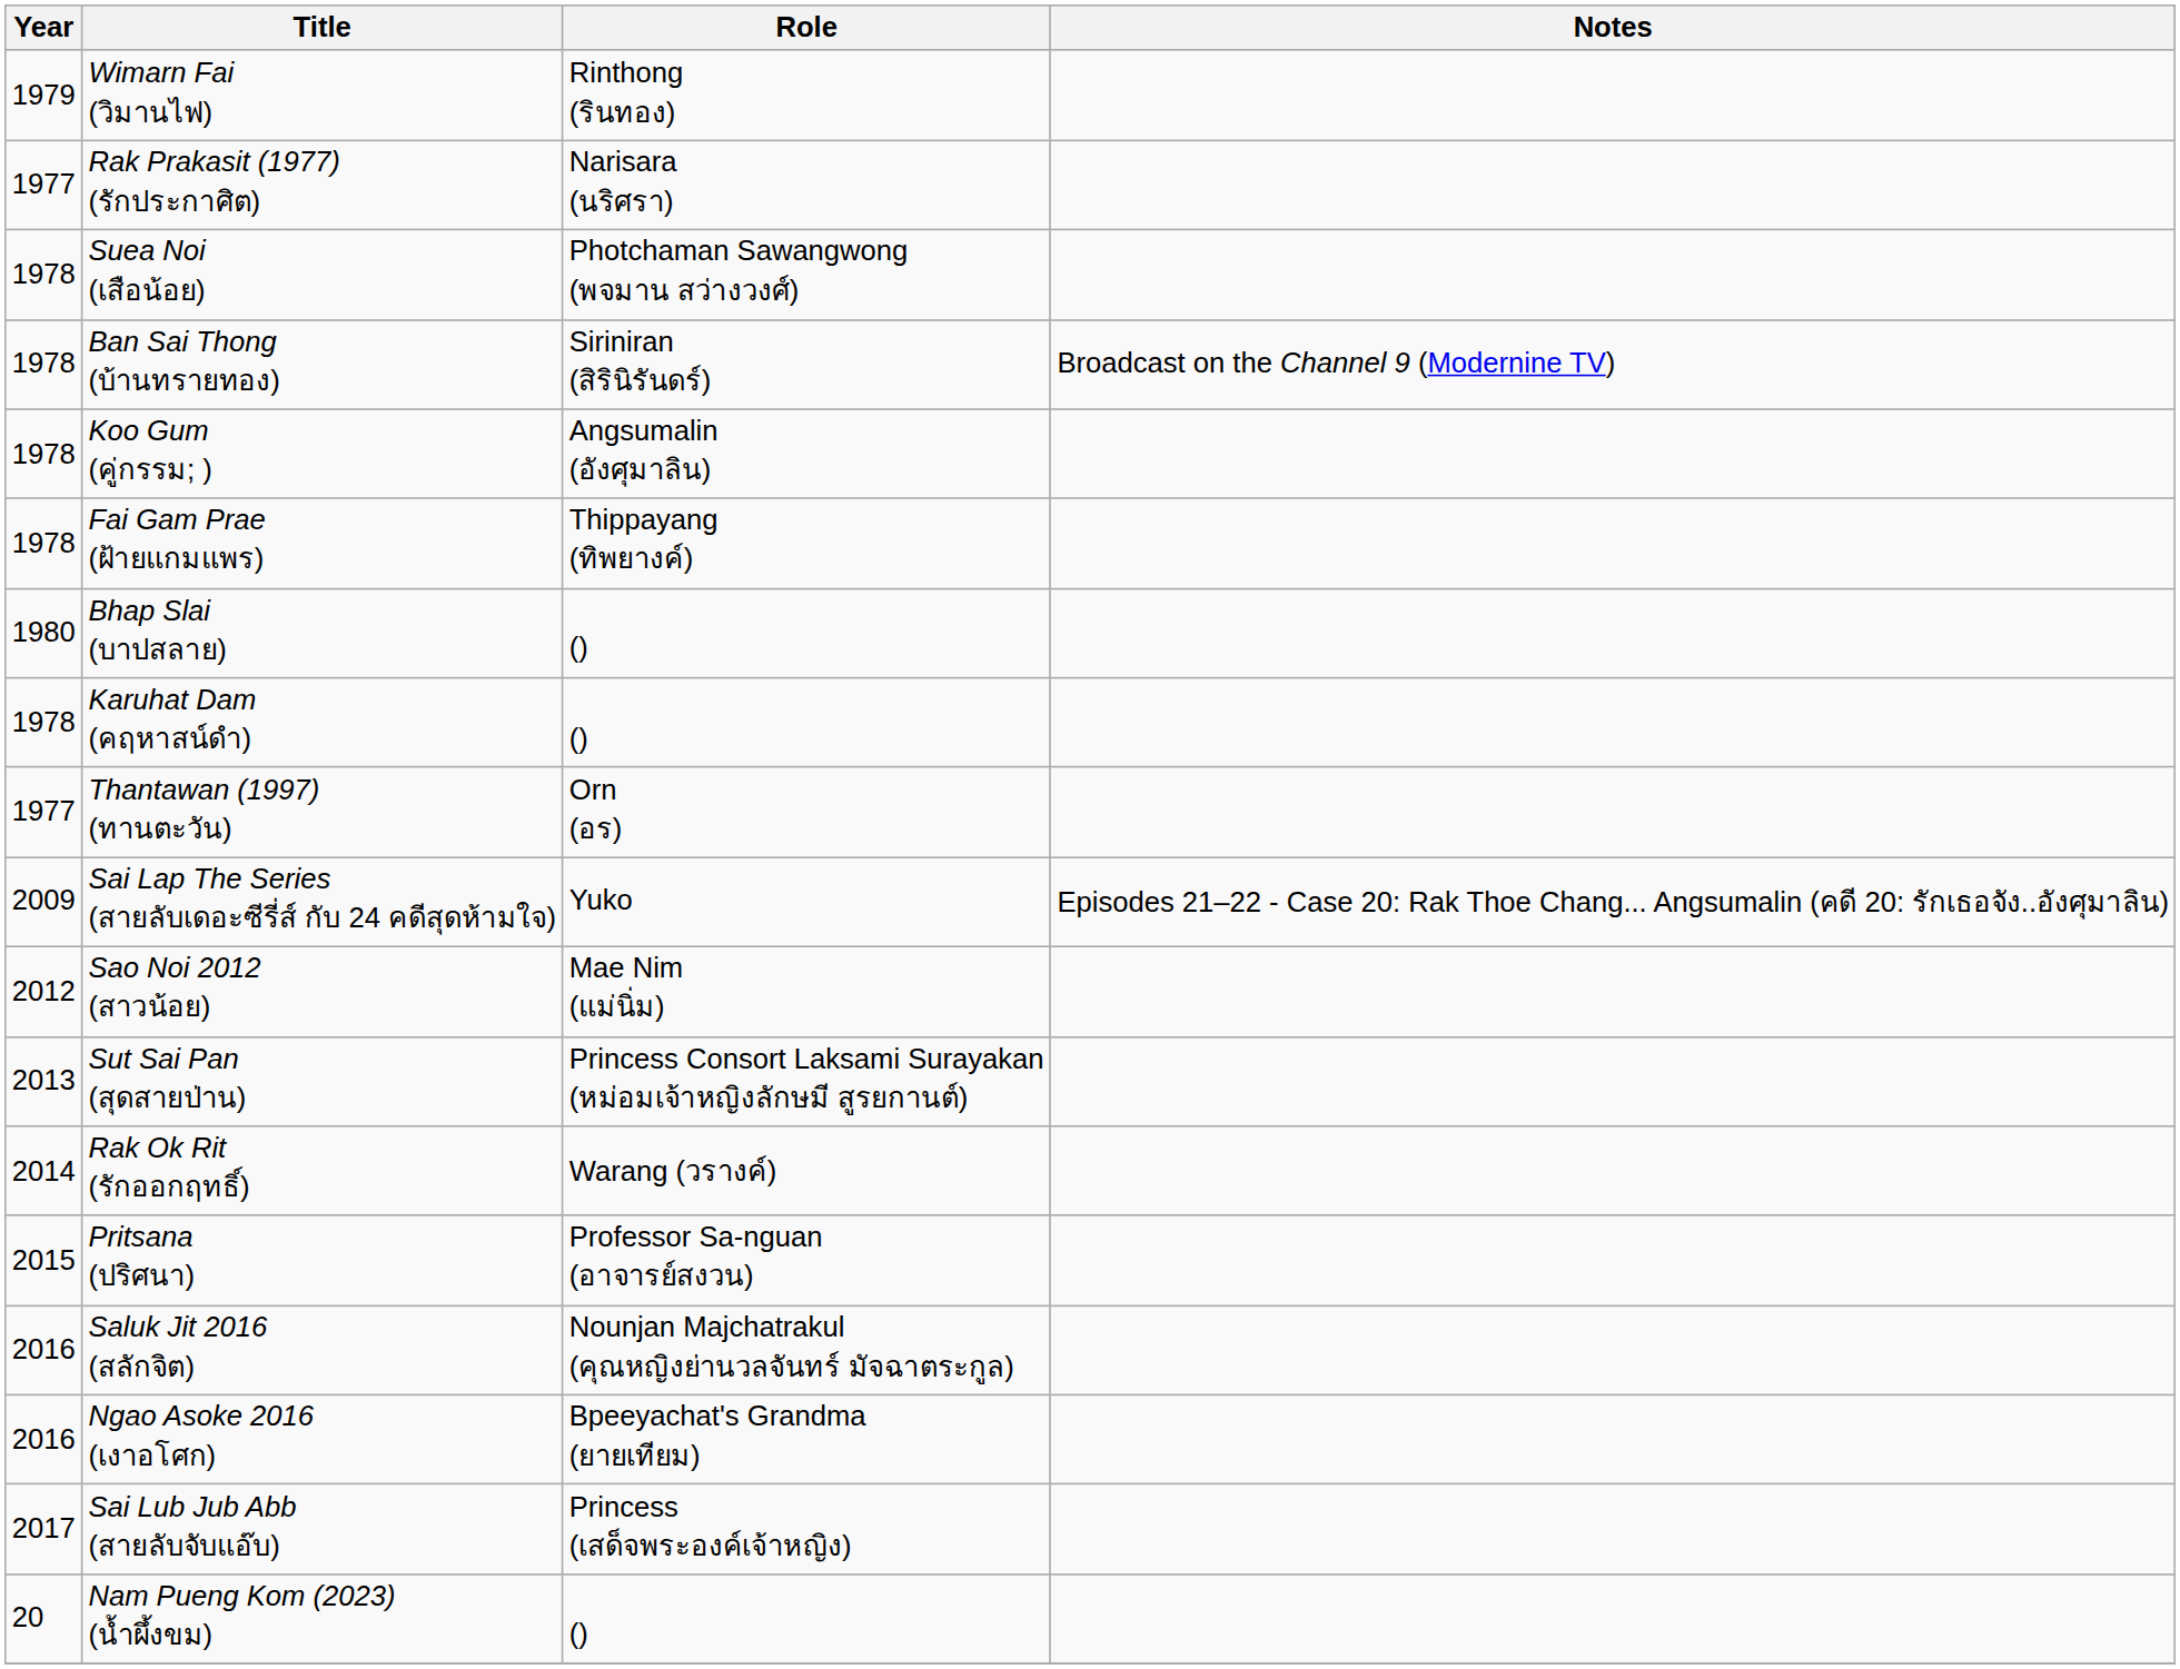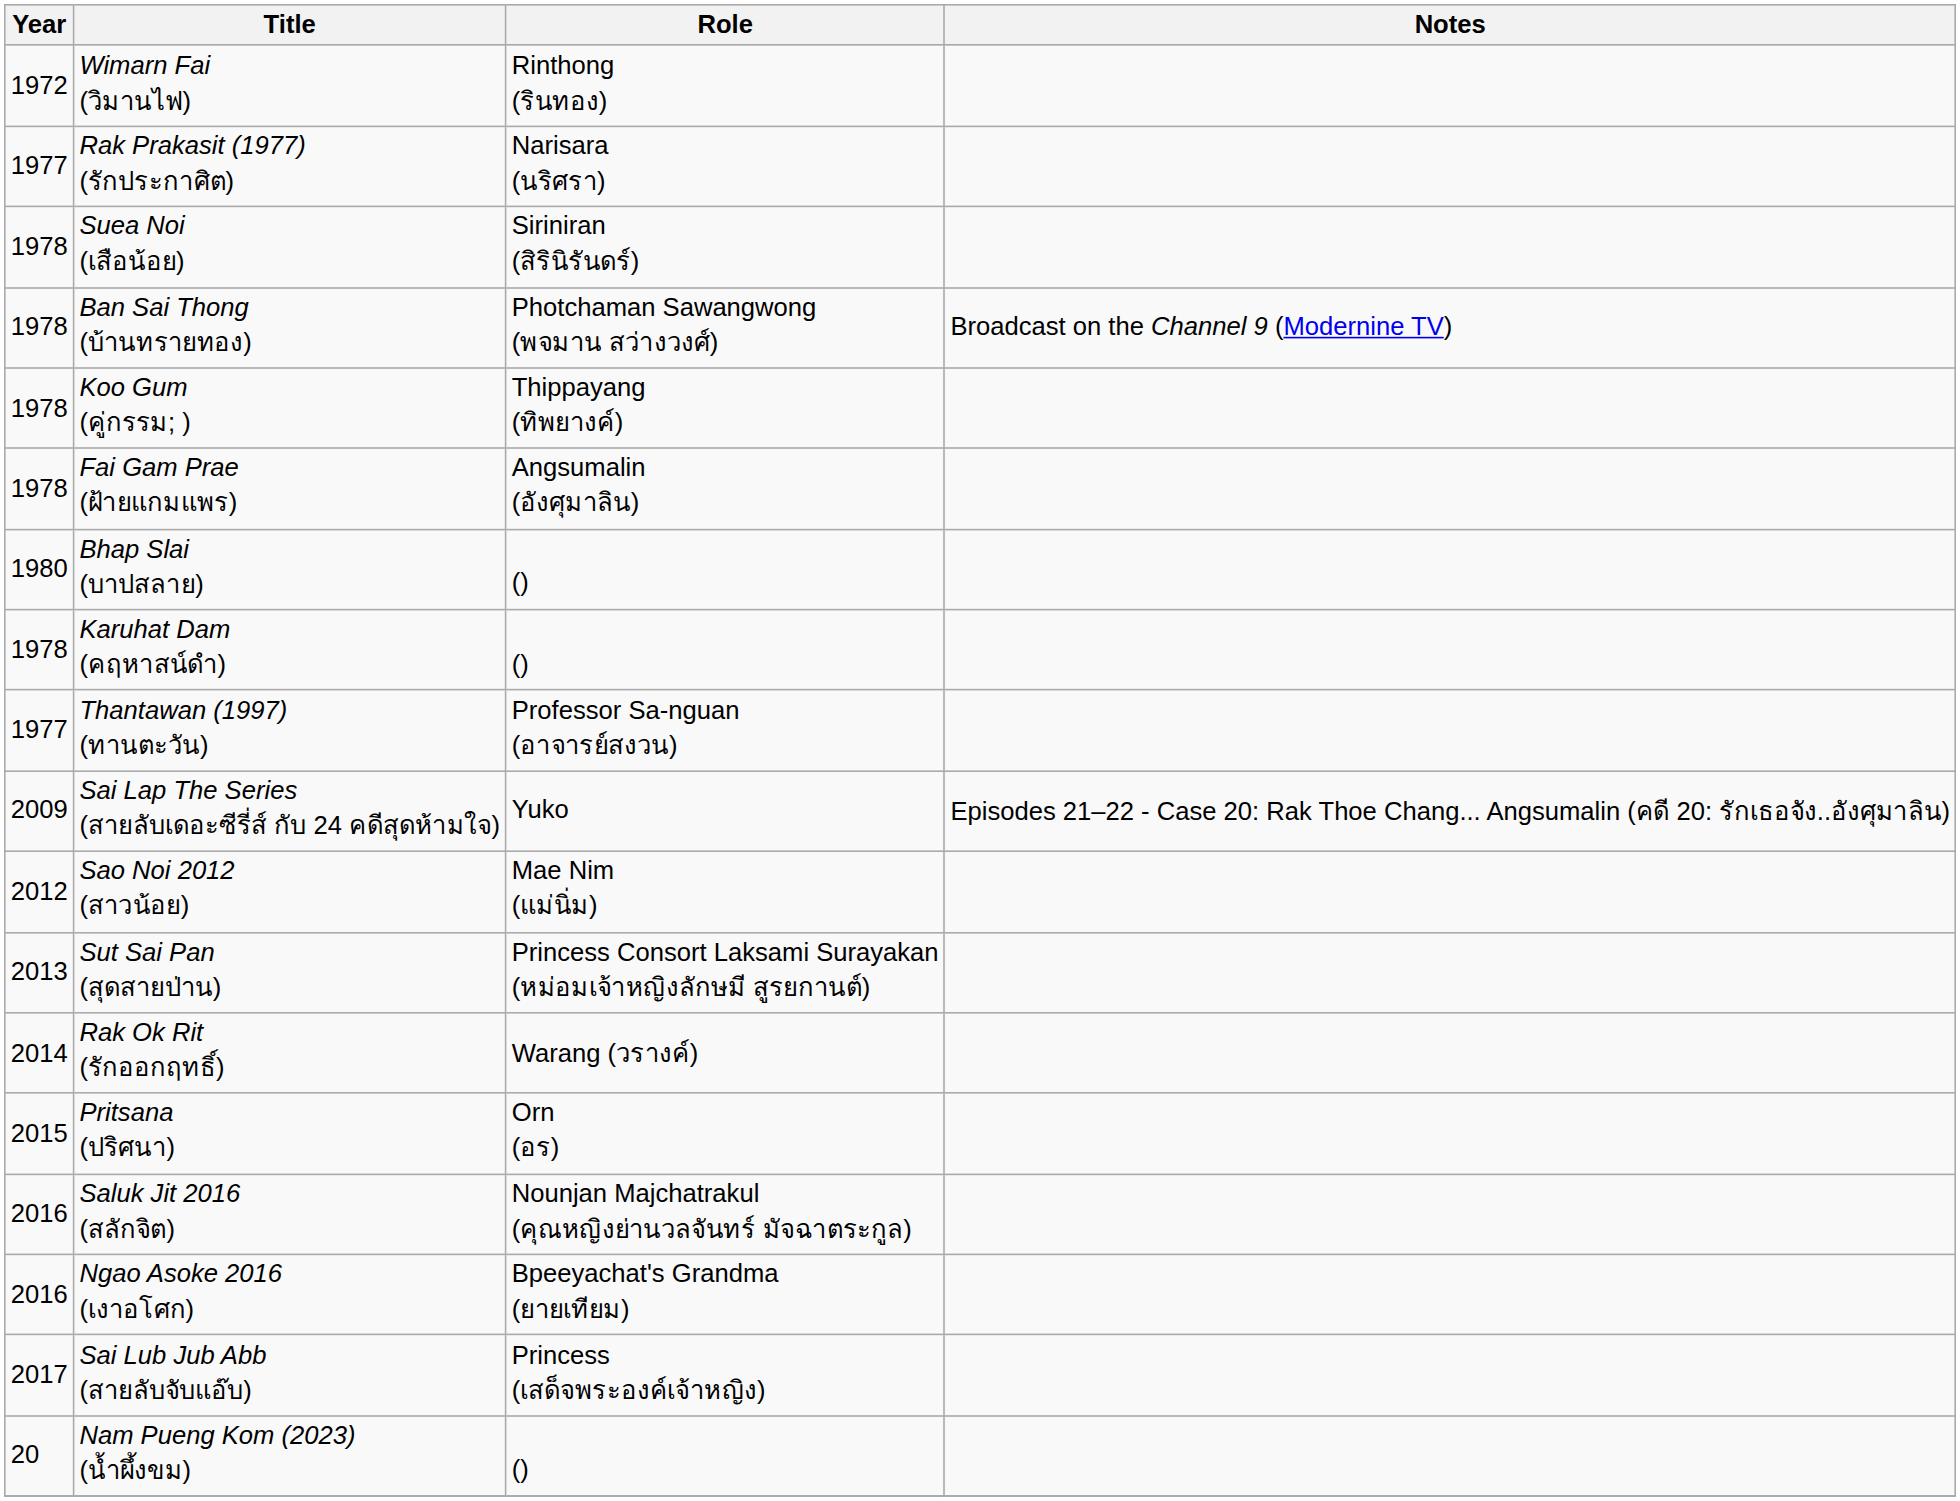Wimarn Fai (วิมานไฟ) | Year: 1979 -> 1972
Suea Noi (เสือน้อย) | Role: Photchaman Sawangwong (พจมาน สว่างวงศ์) -> Siriniran (สิรินิรันดร์)
Ban Sai Thong (บ้านทรายทอง) | Role: Siriniran (สิรินิรันดร์) -> Photchaman Sawangwong (พจมาน สว่างวงศ์)
Koo Gum (คู่กรรม; ) | Role: Angsumalin (อังศุมาลิน) -> Thippayang (ทิพยางค์)
Fai Gam Prae (ฝ้ายแกมแพร) | Role: Thippayang (ทิพยางค์) -> Angsumalin (อังศุมาลิน)
Thantawan (1997) (ทานตะวัน) | Role: Orn (อร) -> Professor Sa-nguan (อาจารย์สงวน)
Pritsana (ปริศนา) | Role: Professor Sa-nguan (อาจารย์สงวน) -> Orn (อร)
